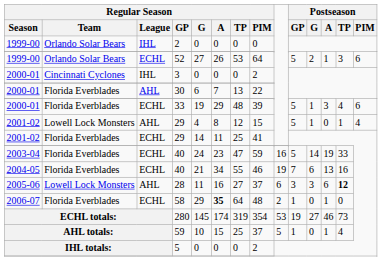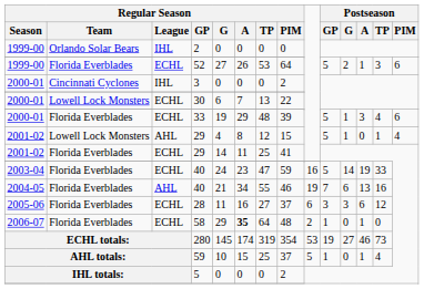52 | Regular Season / Team: Orlando Solar Bears -> Florida Everblades
30 | Regular Season / Team: Florida Everblades -> Lowell Lock Monsters
30 | Regular Season / League: AHL -> ECHL
2004-05 / 40 | Regular Season / League: ECHL -> AHL
28 | Regular Season / Team: Lowell Lock Monsters -> Florida Everblades
28 | Regular Season / League: AHL -> ECHL
28 | Postseason / TP: bold -> normal
